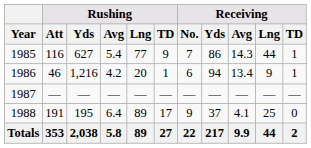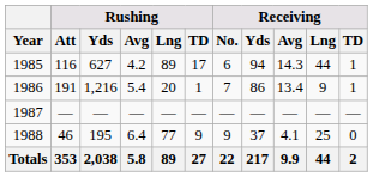1985 | Rushing / Avg: 5.4 -> 4.2
1985 | Rushing / Lng: 77 -> 89
1985 | Rushing / TD: 9 -> 17
1985 | Receiving / No.: 7 -> 6
1985 | Receiving / Yds: 86 -> 94
1986 | Rushing / Att: 46 -> 191
1986 | Rushing / Avg: 4.2 -> 5.4
1986 | Receiving / No.: 6 -> 7
1986 | Receiving / Yds: 94 -> 86
1988 | Rushing / Att: 191 -> 46
1988 | Rushing / Lng: 89 -> 77
1988 | Rushing / TD: 17 -> 9
